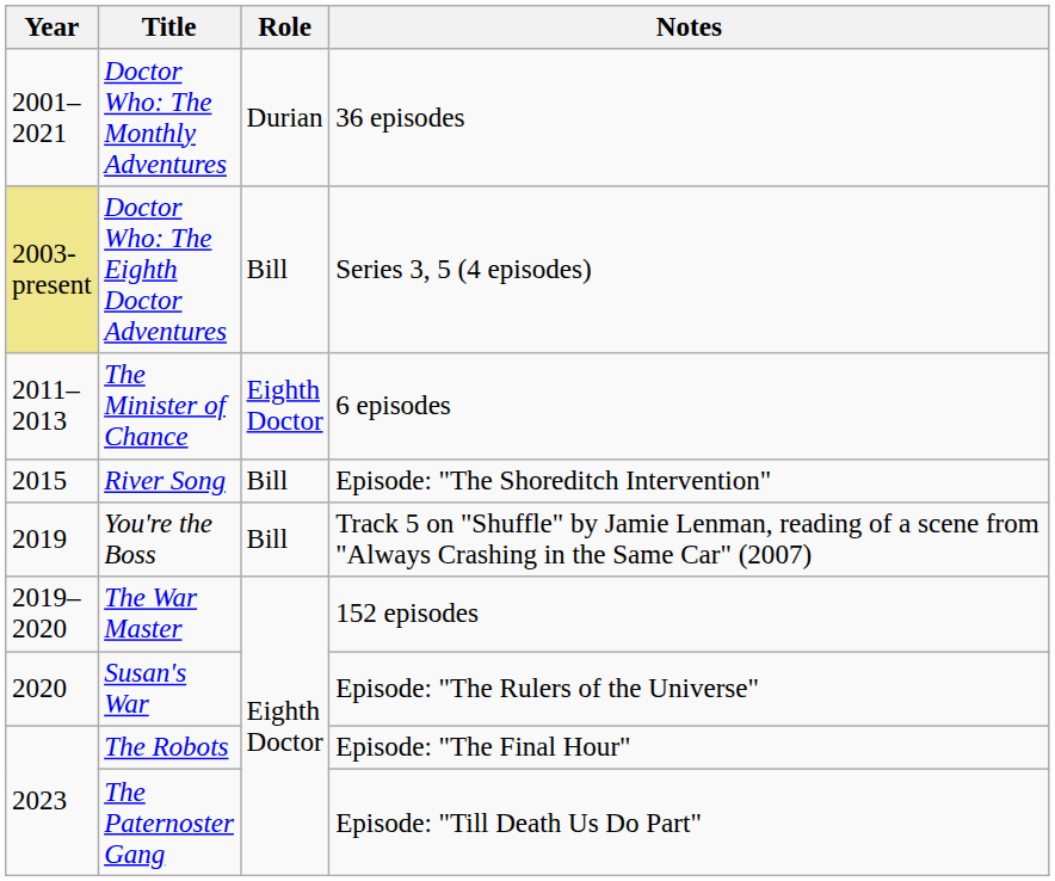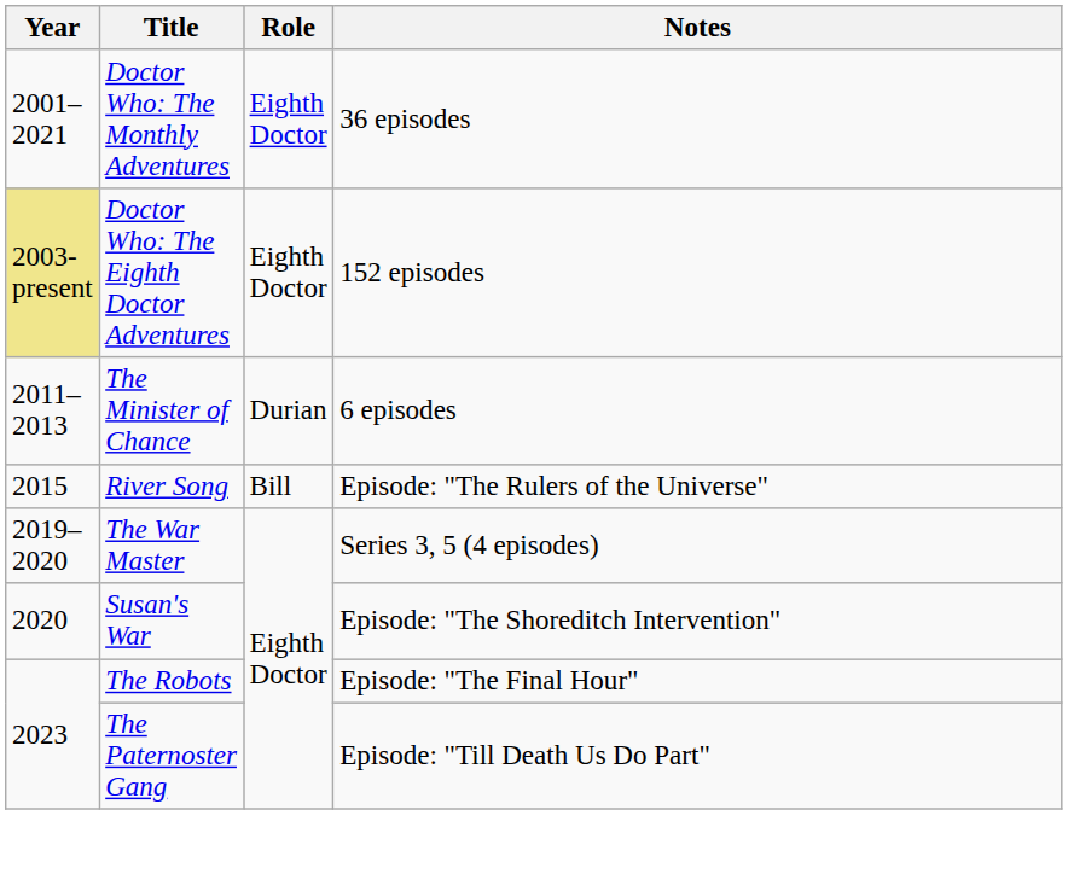Doctor Who: The Monthly Adventures | Role: Durian -> Eighth Doctor
Doctor Who: The Eighth Doctor Adventures | Role: Bill -> Eighth Doctor
Doctor Who: The Eighth Doctor Adventures | Notes: Series 3, 5 (4 episodes) -> 152 episodes
The Minister of Chance | Role: Eighth Doctor -> Durian
River Song | Notes: Episode: "The Shoreditch Intervention" -> Episode: "The Rulers of the Universe"
- row: 2019 | You're the Boss | Bill | Track 5 on "Shuffle" by Jamie Lenman, reading of a scene from "Always Crashing in the Same Car" (2007)
The War Master | Notes: 152 episodes -> Series 3, 5 (4 episodes)
Susan's War | Notes: Episode: "The Rulers of the Universe" -> Episode: "The Shoreditch Intervention"
